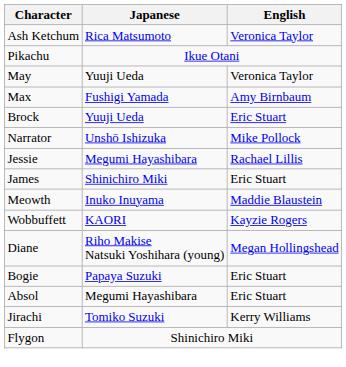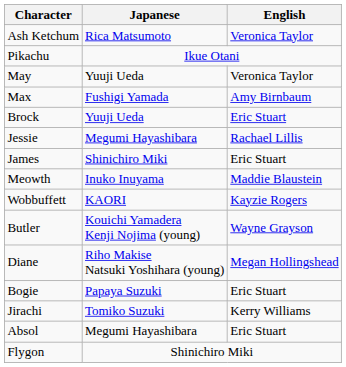- row: Narrator | Unshō Ishizuka | Mike Pollock
+ row: Butler | Kouichi Yamadera Kenji Nojima (young) | Wayne Grayson
rows swapped: Jirachi <-> Absol
